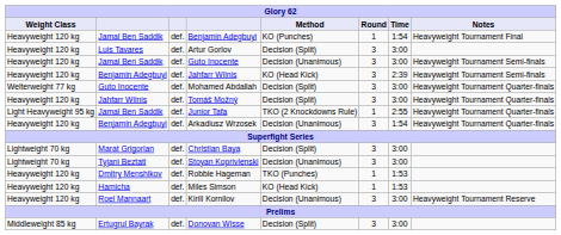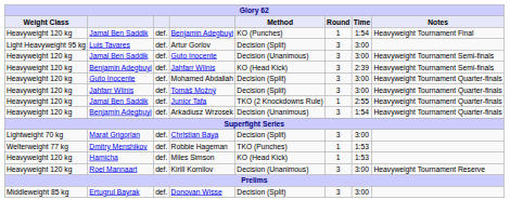Artur Gorlov | Weight Class: Heavyweight 120 kg -> Light Heavyweight 95 kg
Mohamed Abdallah | Weight Class: Welterweight 77 kg -> Heavyweight 120 kg
Junior Tafa | Weight Class: Light Heavyweight 95 kg -> Heavyweight 120 kg
- row: Lightweight 70 kg | Tyjani Beztati | def. | Stoyan Koprivlenski | Decision (Unanimous) | 3 | 3:00
Robbie Hageman | Weight Class: Heavyweight 120 kg -> Welterweight 77 kg
